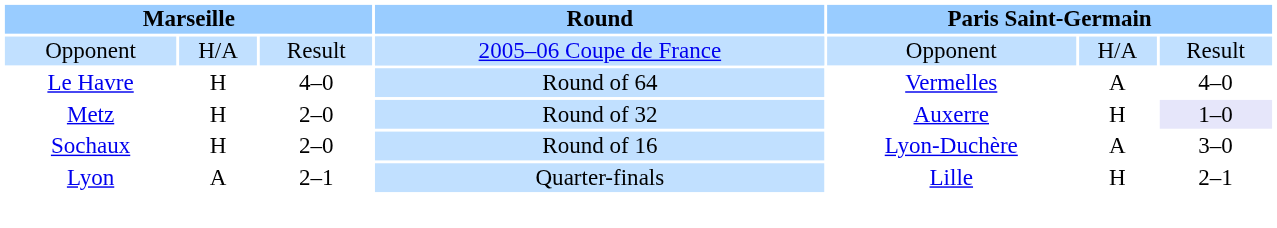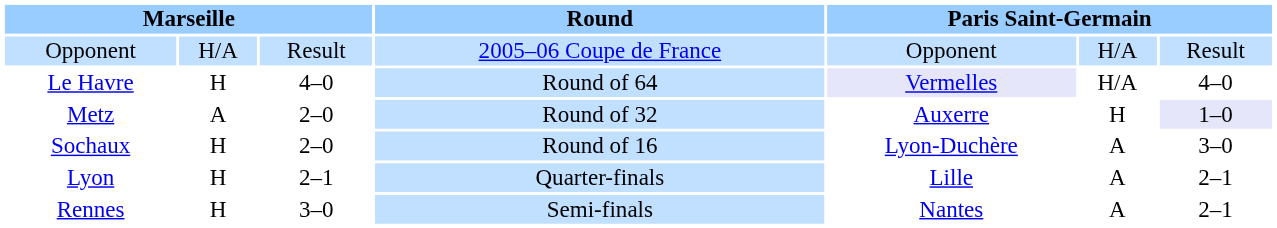Le Havre | column 5: no background -> lavender background
Le Havre | column 6: A -> H/A
Metz | column 2: H -> A
Lyon | column 2: A -> H
Lyon | column 6: H -> A
+ row: Rennes | H | 3–0 | Semi-finals | Nantes | A | 2–1
